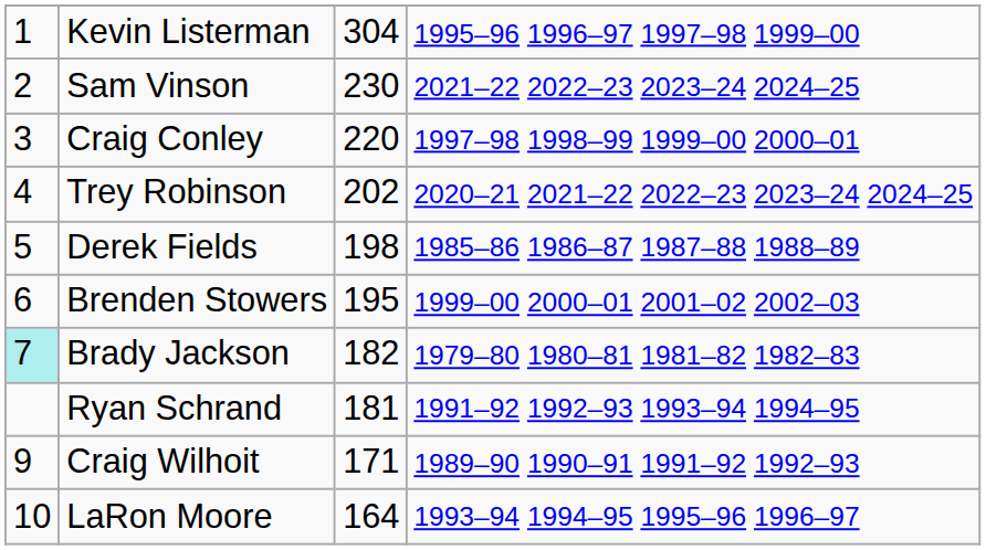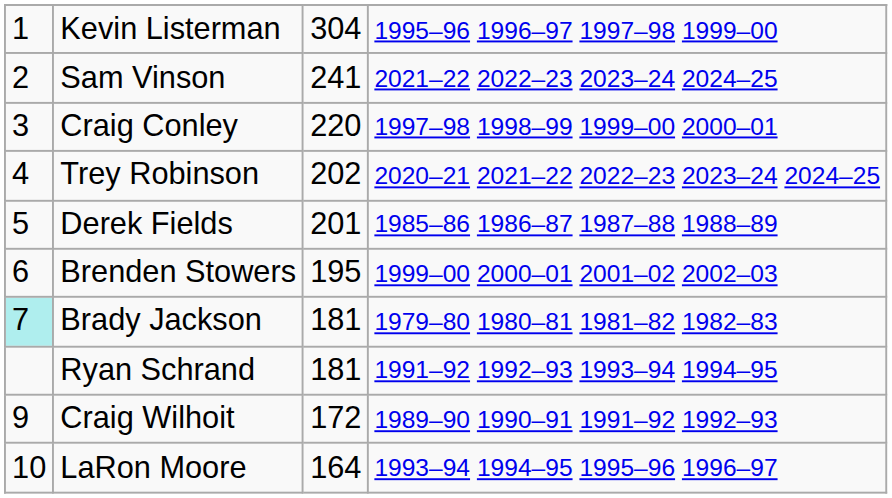Sam Vinson | column 3: 230 -> 241
Derek Fields | column 3: 198 -> 201
Brady Jackson | column 3: 182 -> 181
Craig Wilhoit | column 3: 171 -> 172
